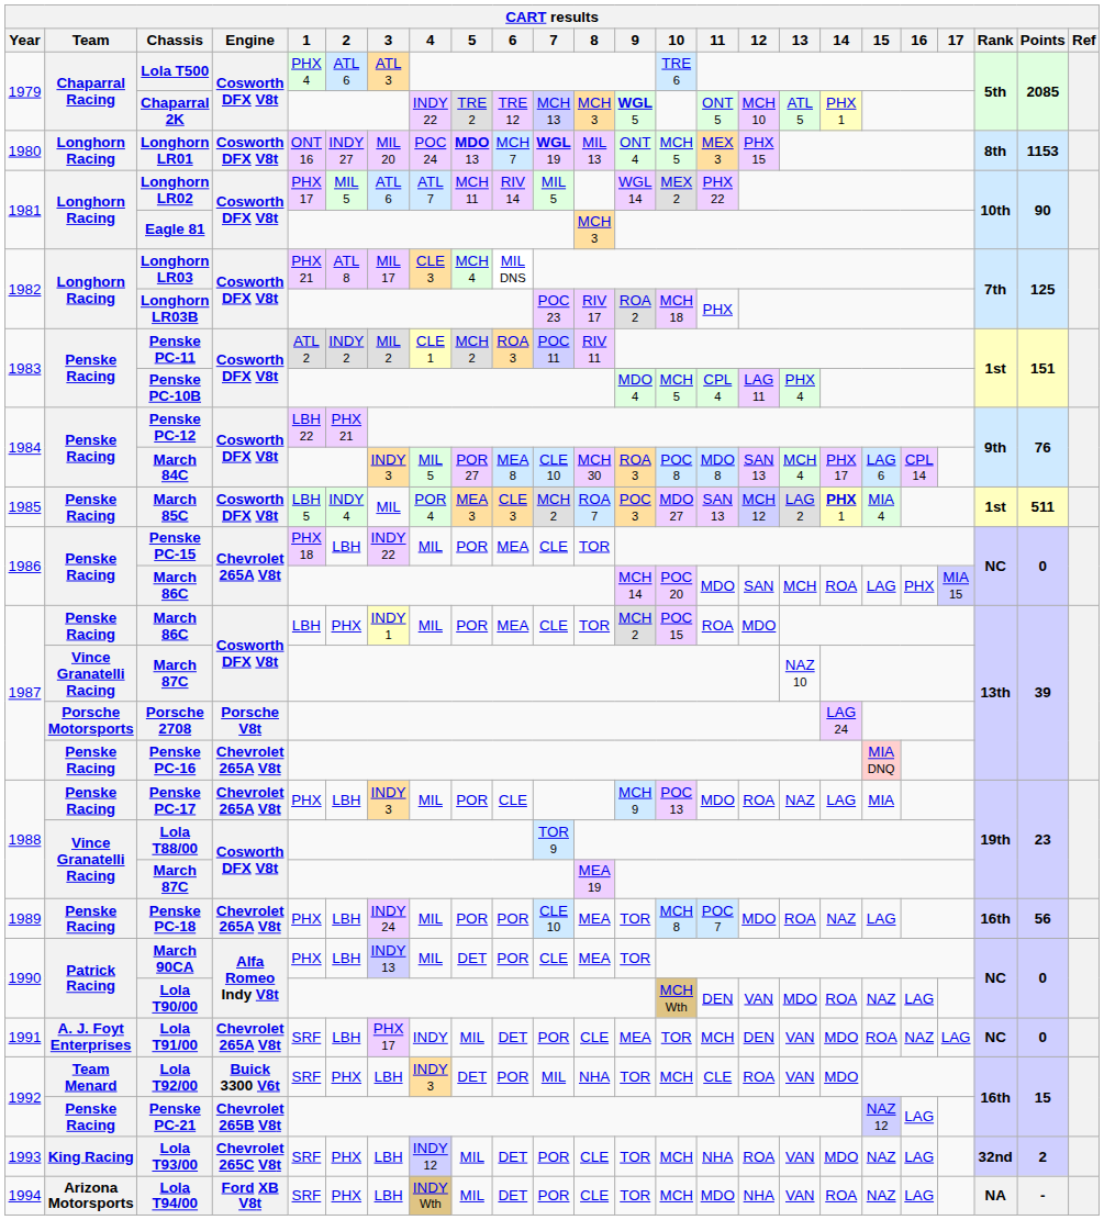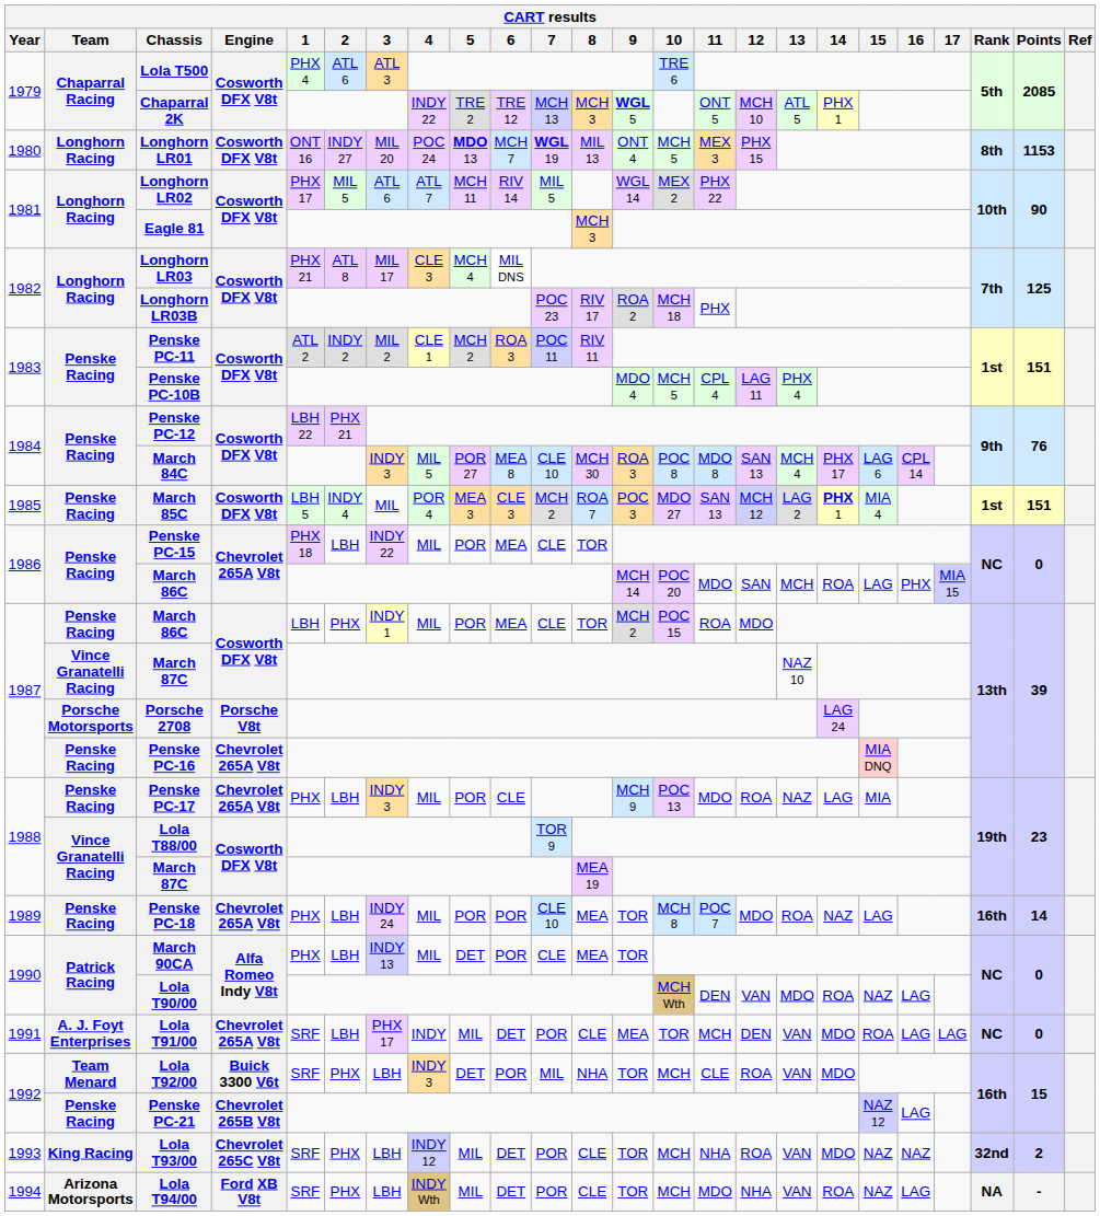March 85C | Points: 511 -> 151
Penske PC-18 | Points: 56 -> 14
Lola T91/00 | 16: NAZ -> LAG
Lola T93/00 | 16: LAG -> NAZ
